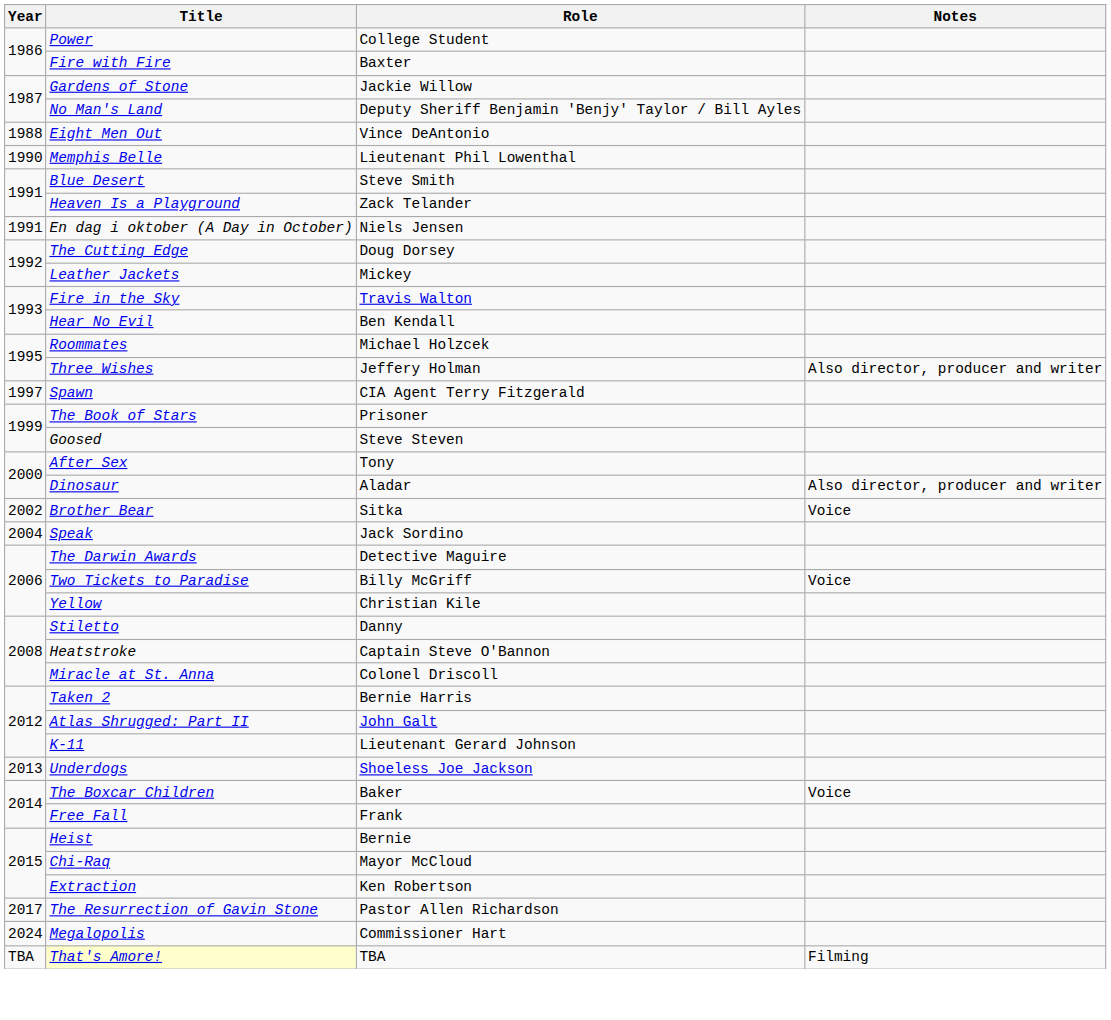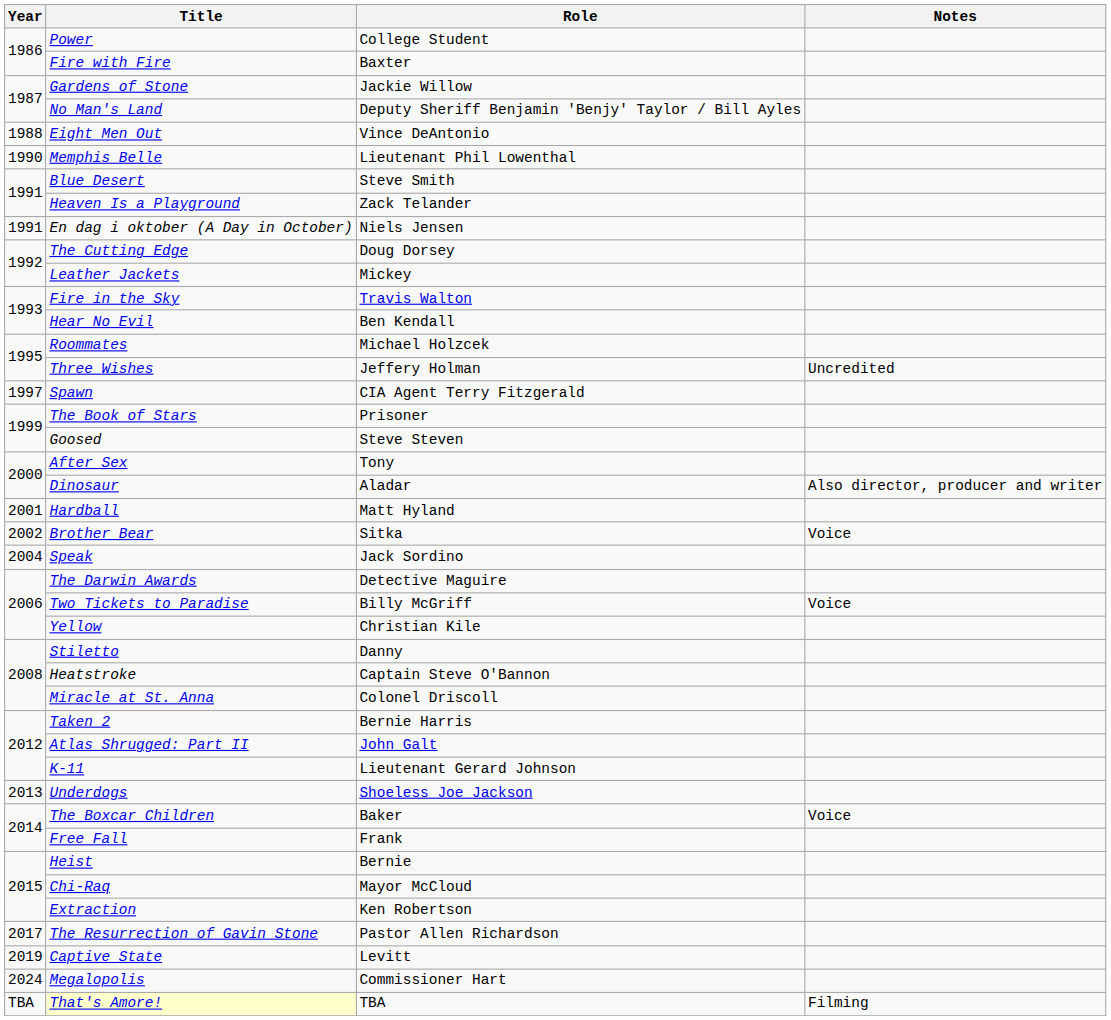Three Wishes | Notes: Also director, producer and writer -> Uncredited
+ row: 2001 | Hardball | Matt Hyland
+ row: 2019 | Captive State | Levitt
